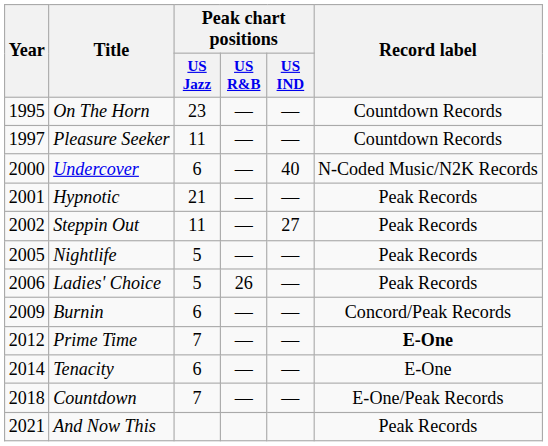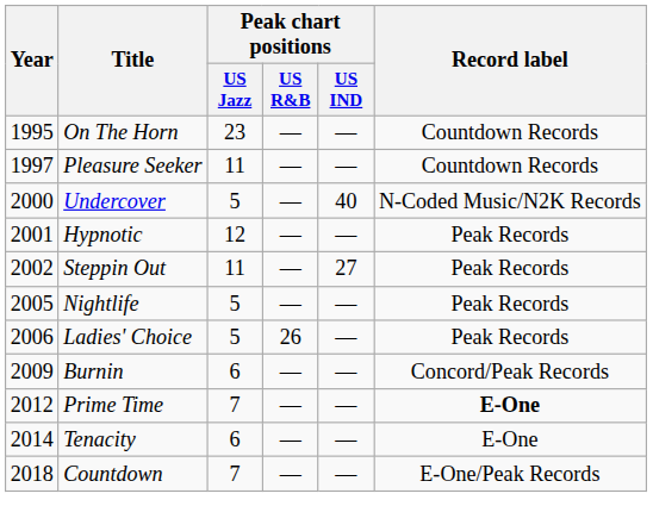Undercover | Peak chart positions / US Jazz: 6 -> 5
Hypnotic | Peak chart positions / US Jazz: 21 -> 12
- row: 2021 | And Now This | Peak Records
